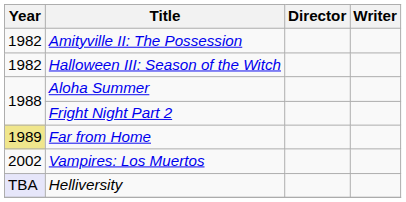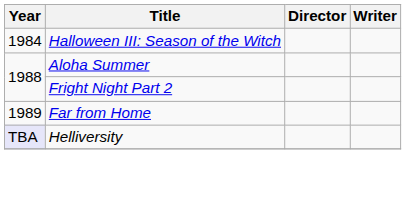- row: 1982 | Amityville II: The Possession
Halloween III: Season of the Witch | Year: 1982 -> 1984
Far from Home | Year: khaki background -> no background
- row: 2002 | Vampires: Los Muertos
